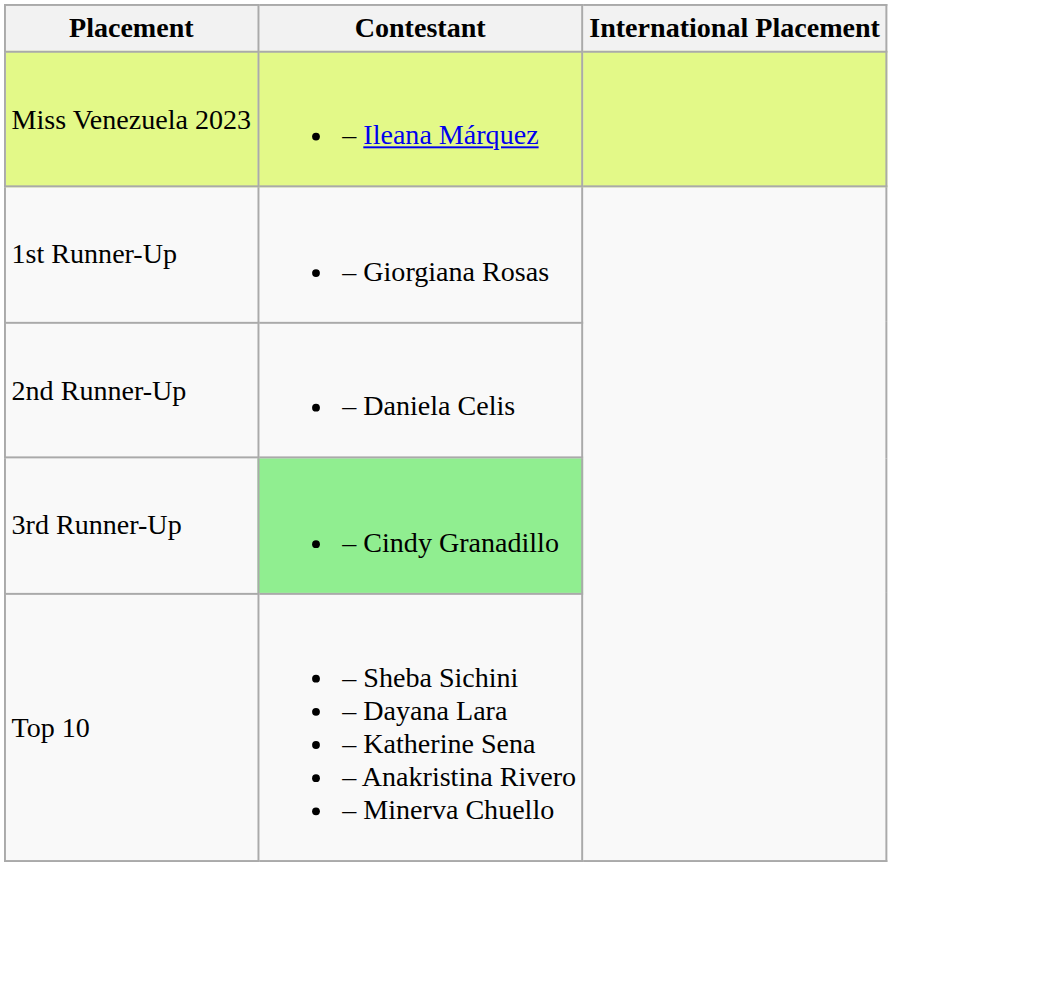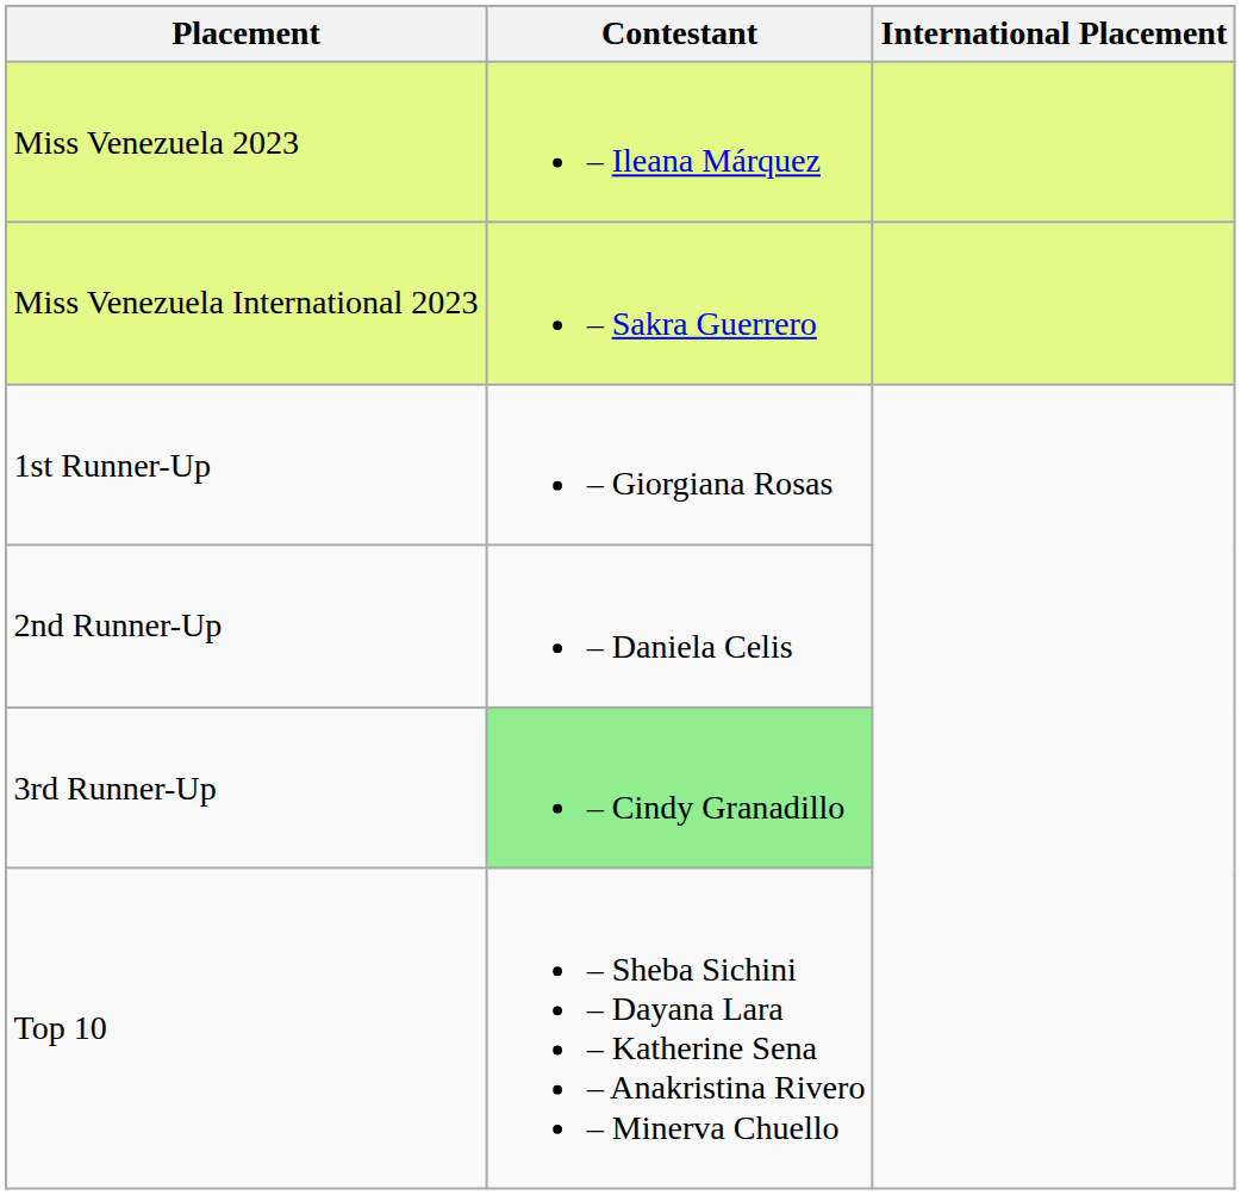+ row: Miss Venezuela International 2023 | – Sakra Guerrero
